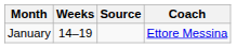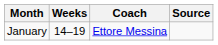columns swapped: Coach <-> Source
